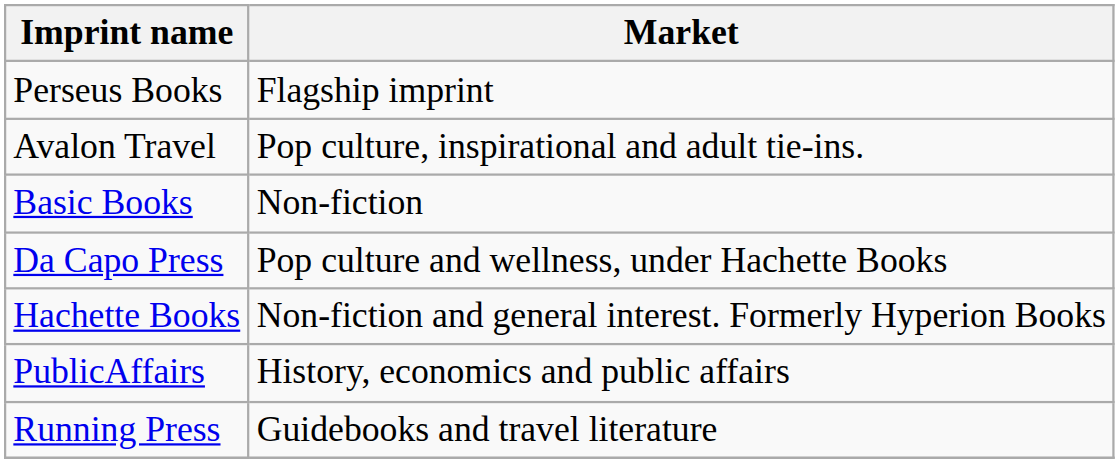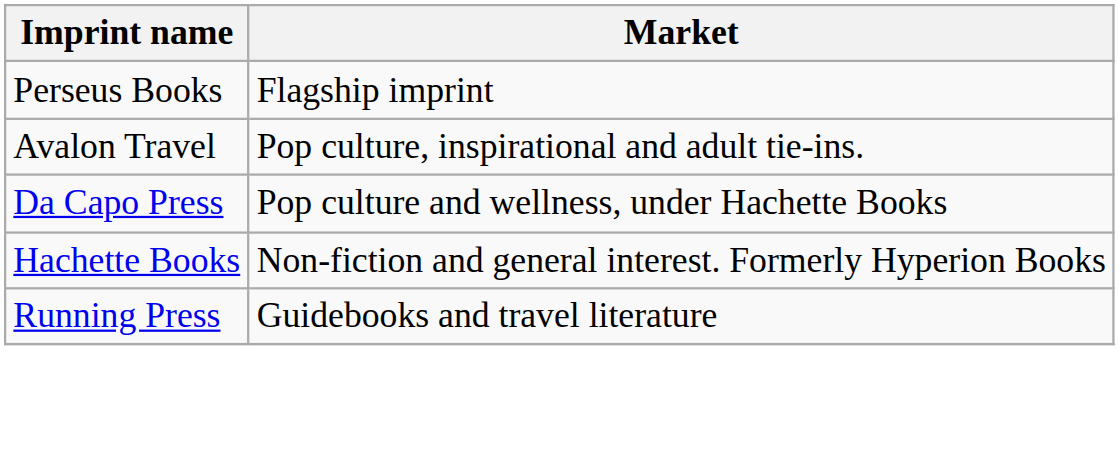- row: Basic Books | Non-fiction
- row: PublicAffairs | History, economics and public affairs
